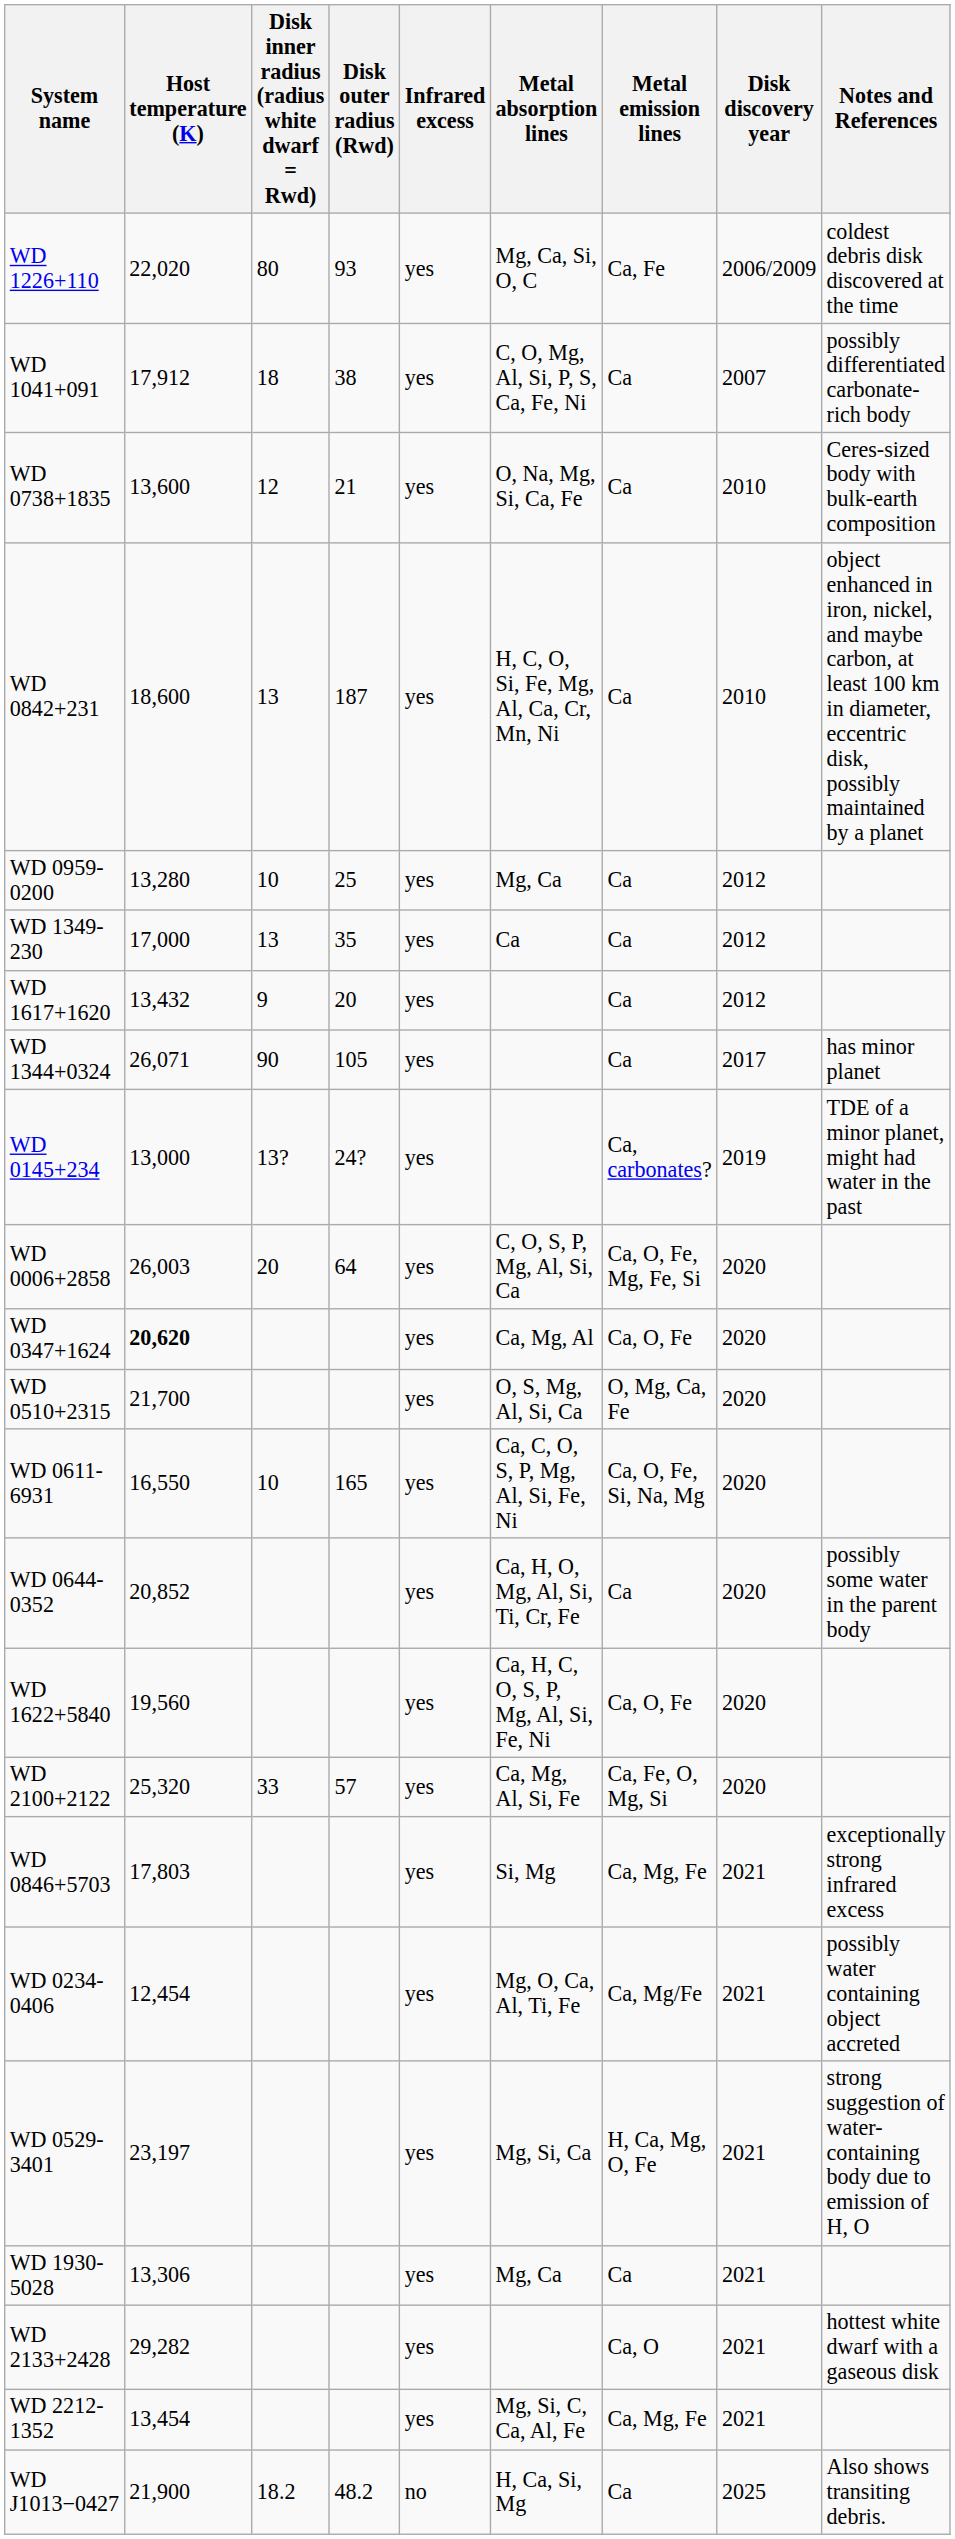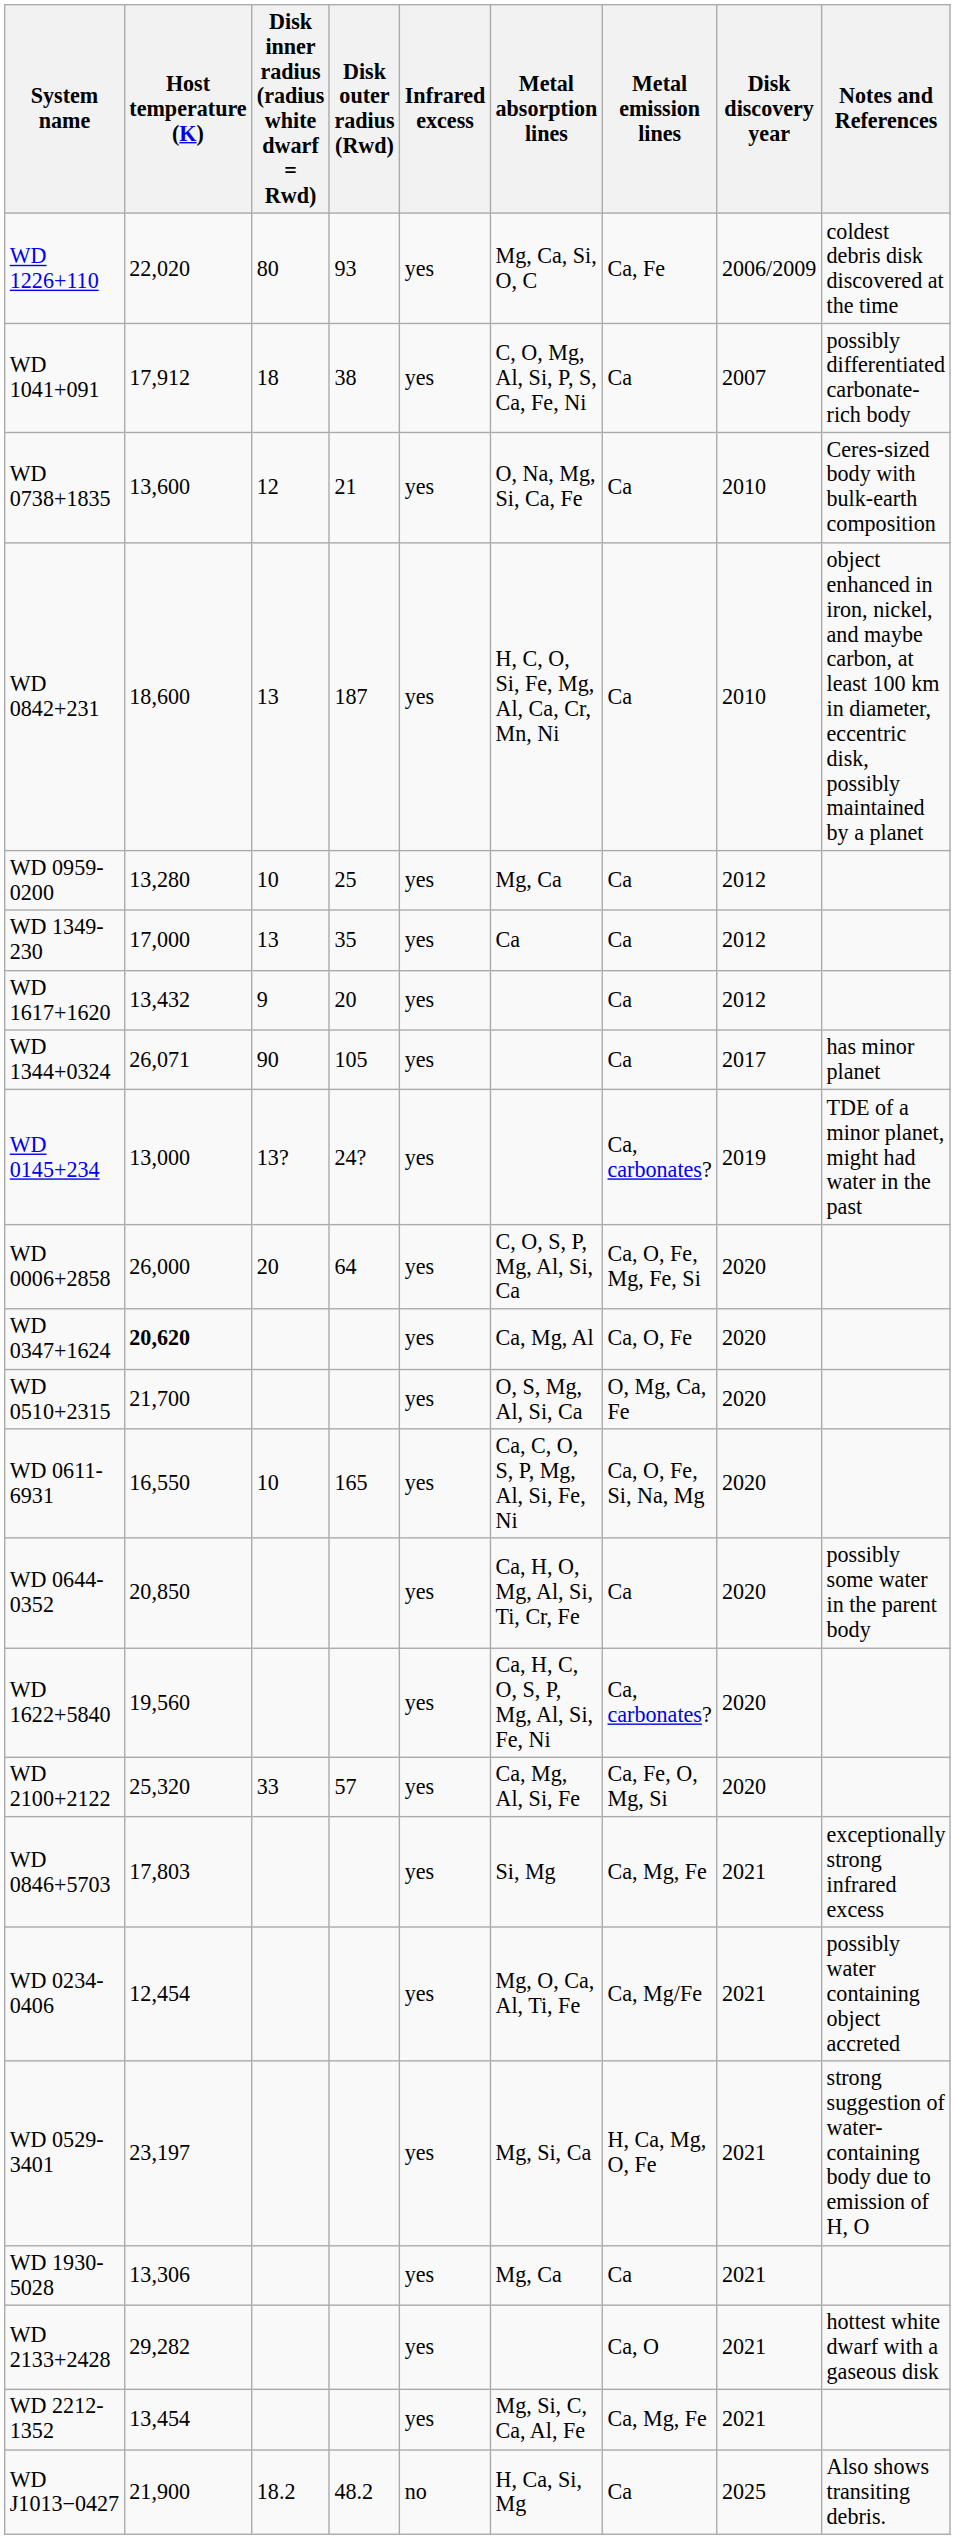WD 0006+2858 | Host temperature (K): 26,003 -> 26,000
WD 0644-0352 | Host temperature (K): 20,852 -> 20,850
WD 1622+5840 | Metal emission lines: Ca, O, Fe -> Ca, carbonates?
